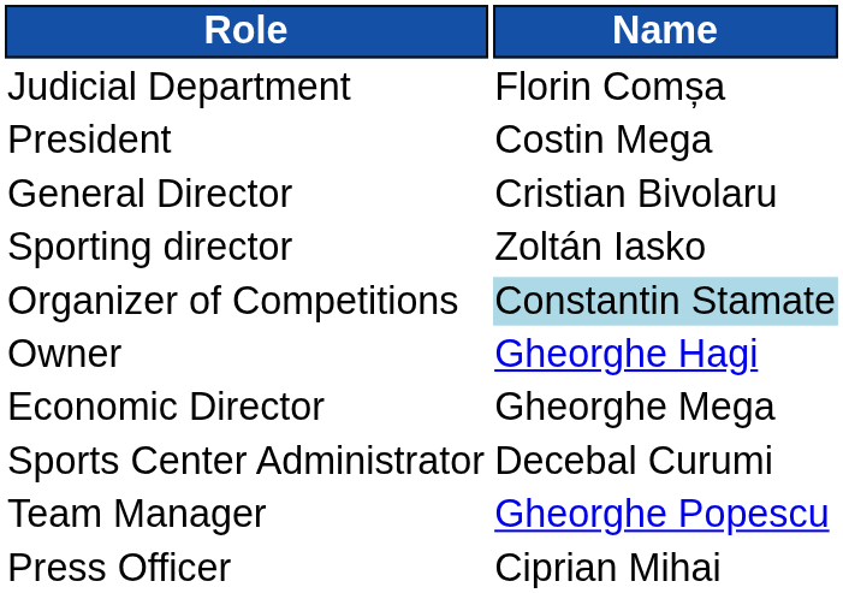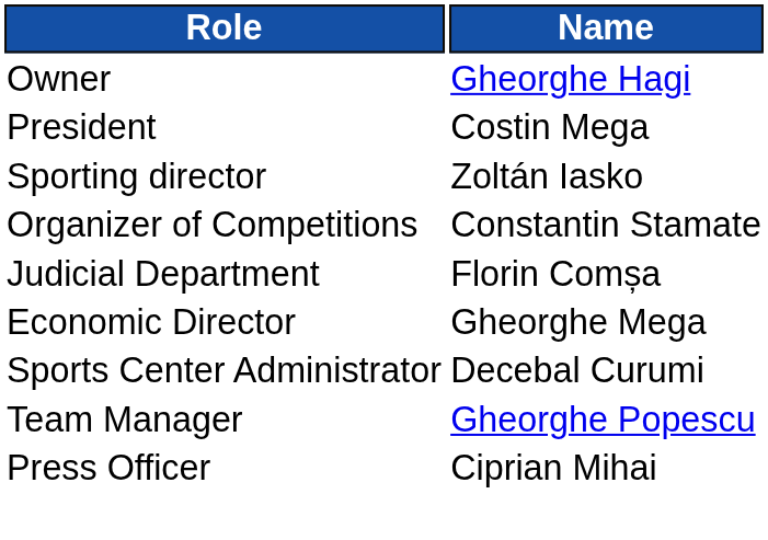rows swapped: Owner <-> Judicial Department
- row: General Director | Cristian Bivolaru
Organizer of Competitions | Name: lightblue background -> no background
